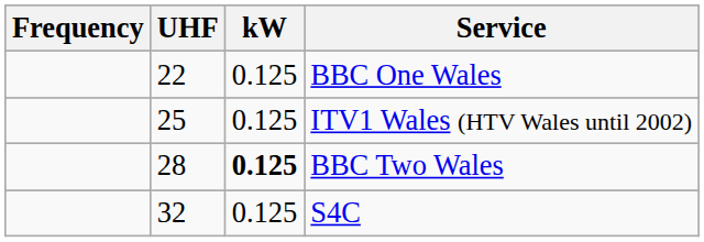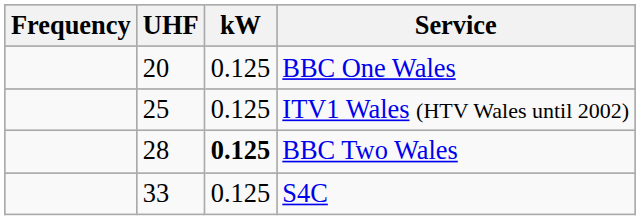BBC One Wales | UHF: 22 -> 20
S4C | UHF: 32 -> 33
